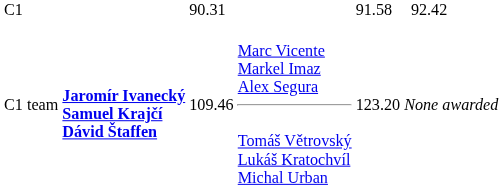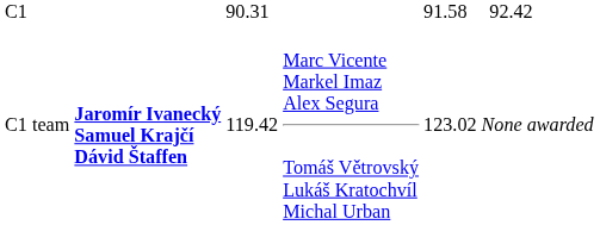C1 team | column 3: 109.46 -> 119.42
C1 team | column 5: 123.20 -> 123.02
